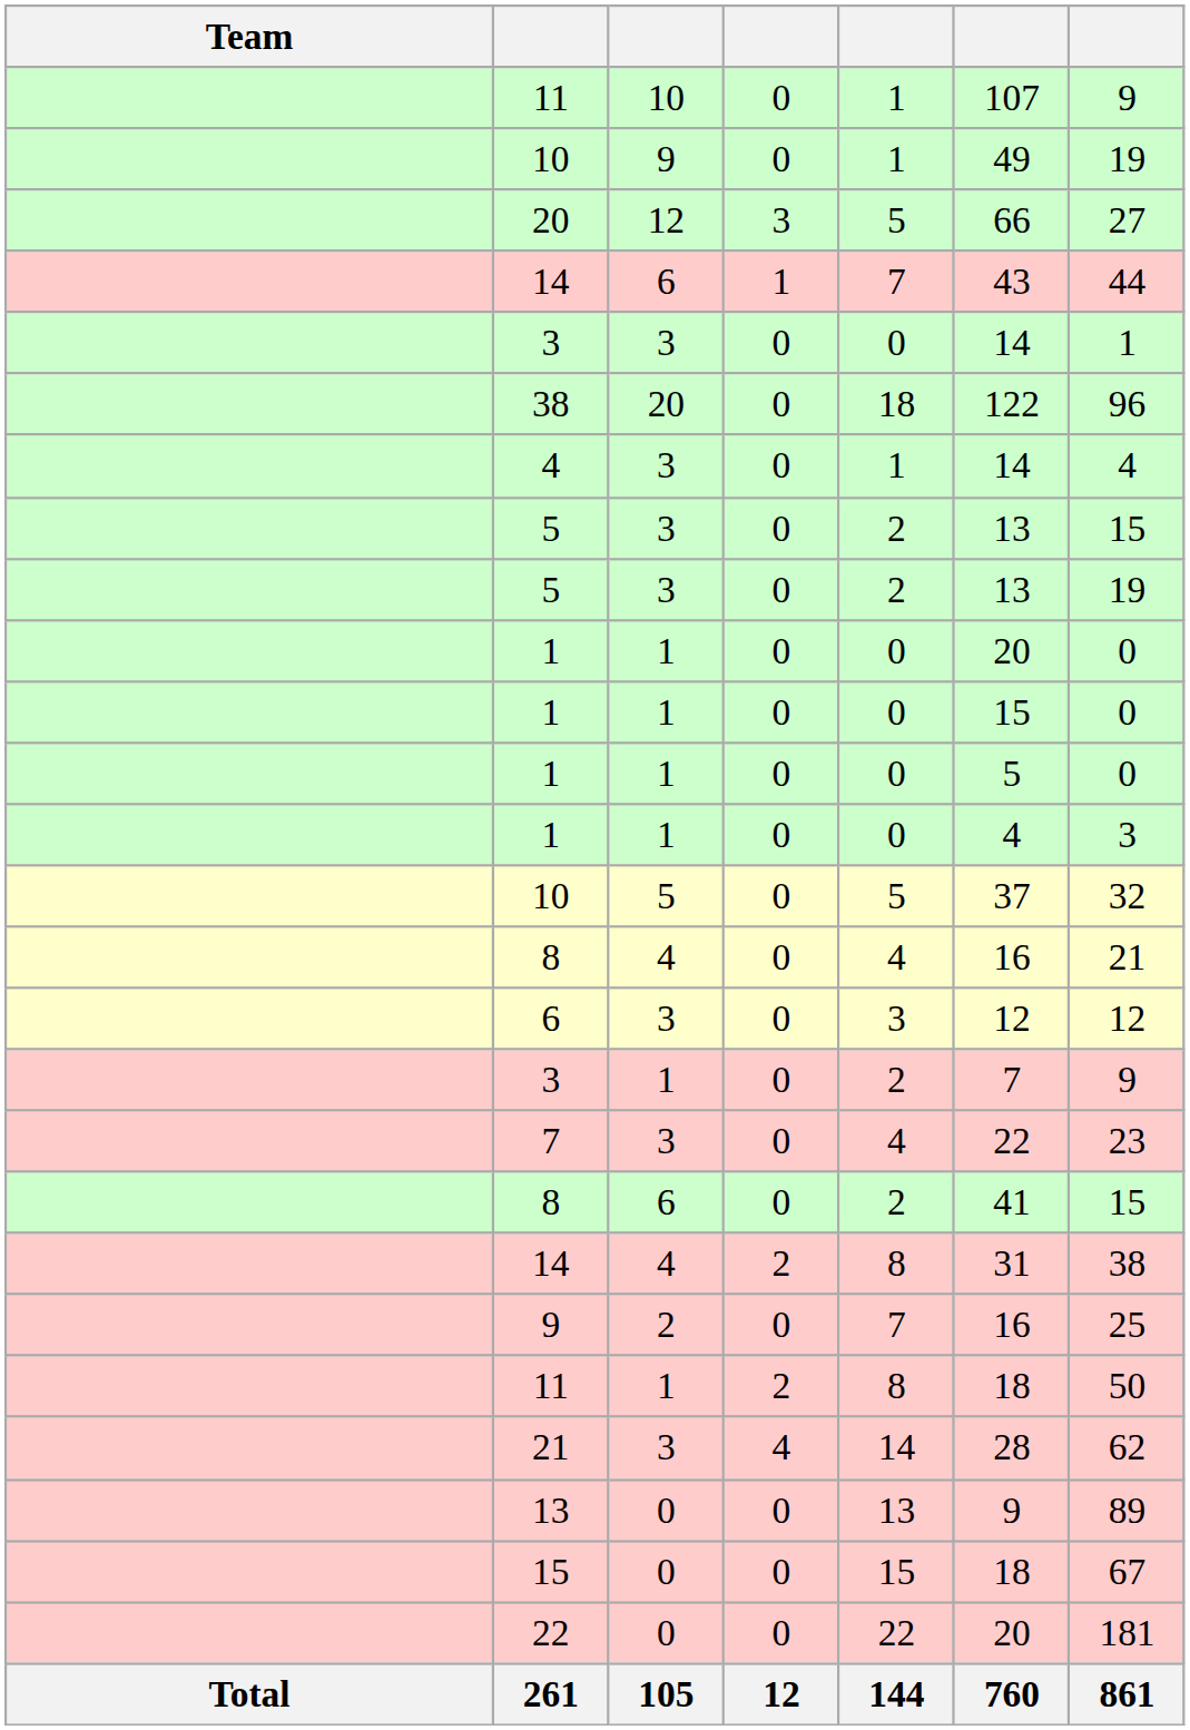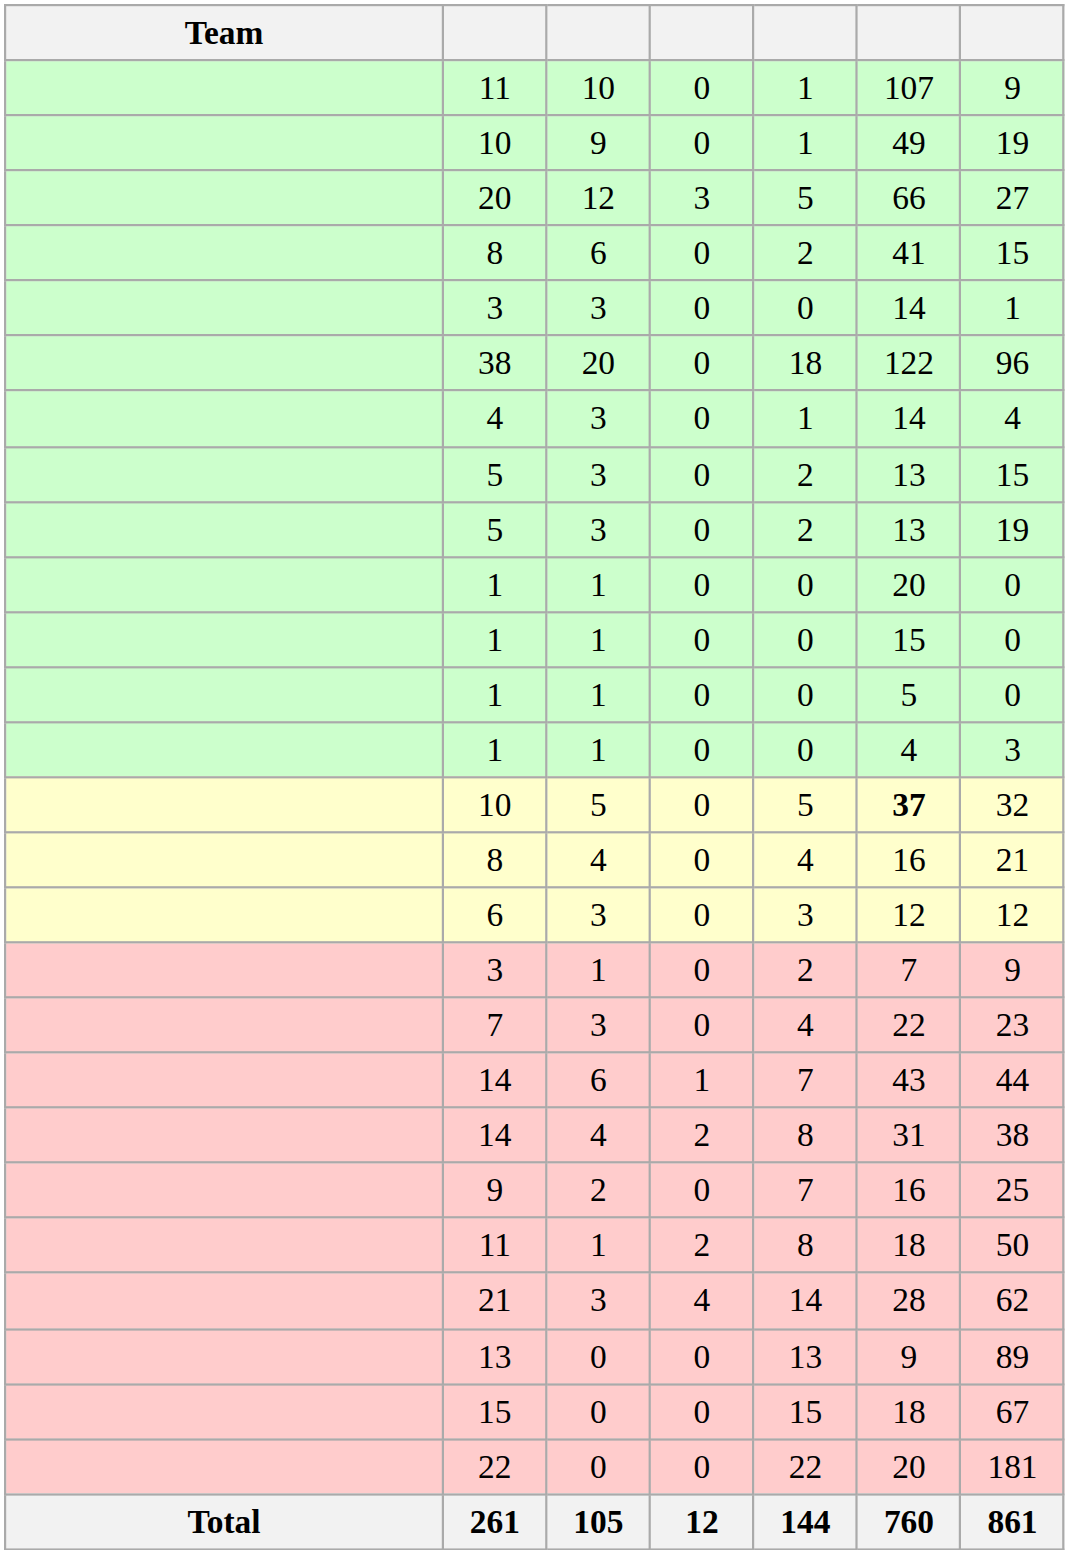rows swapped: 8 / 6 <-> 14 / 6
10 / 5 | column 6: normal -> bold
